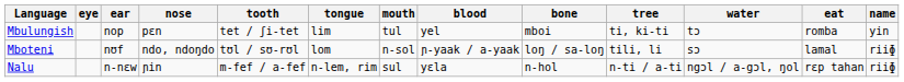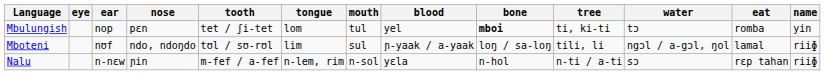Mbulungish | tongue: lim -> lom
Mbulungish | bone: normal -> bold
Mboteni | tongue: lom -> lim
Mboteni | mouth: n-sol -> sul
Mboteni | water: sɔ -> ngɔl / a-gɔl, ŋol
Nalu | mouth: sul -> n-sol
Nalu | water: ngɔl / a-gɔl, ŋol -> sɔ
